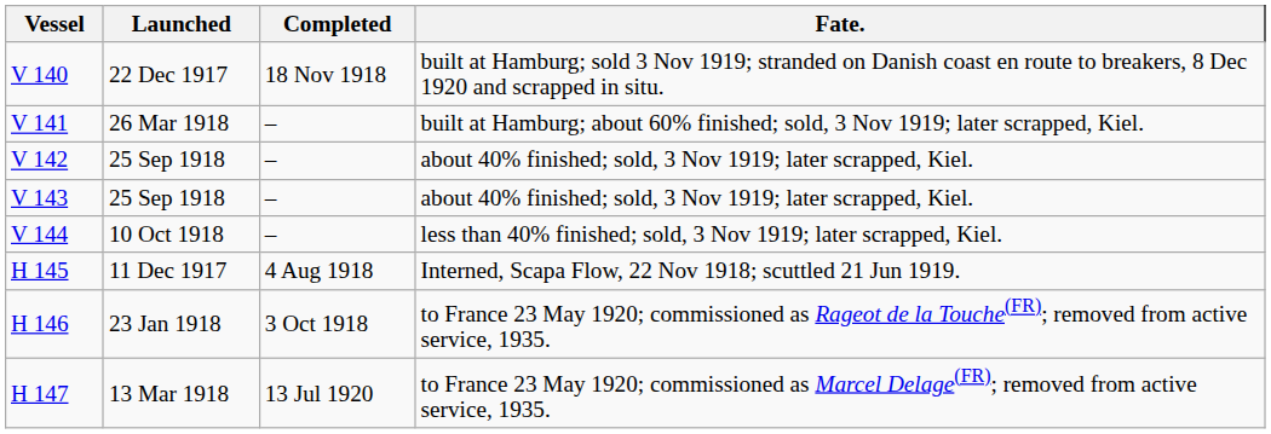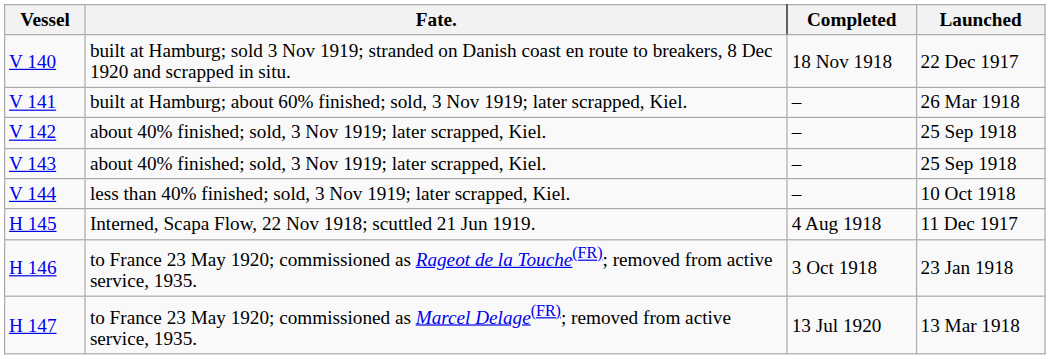columns swapped: Launched <-> Fate.
